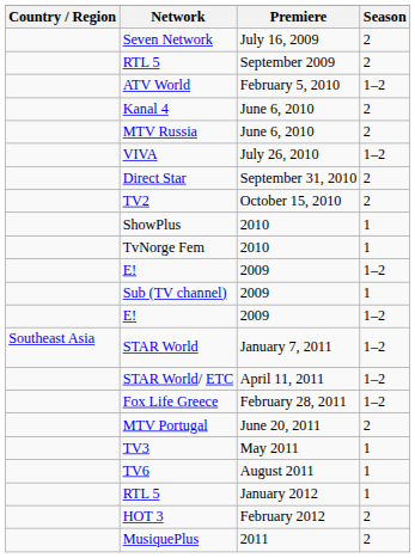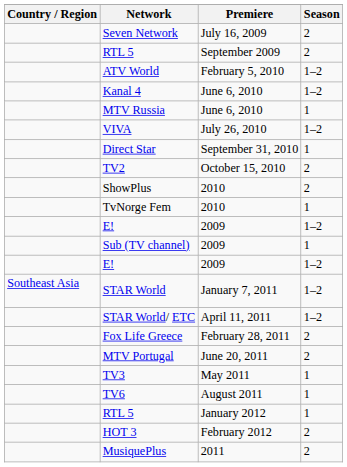Kanal 4 | Season: 2 -> 1–2
MTV Russia | Season: 2 -> 1
Direct Star | Season: 2 -> 1
ShowPlus | Season: 1 -> 2
Fox Life Greece | Season: 1–2 -> 2
